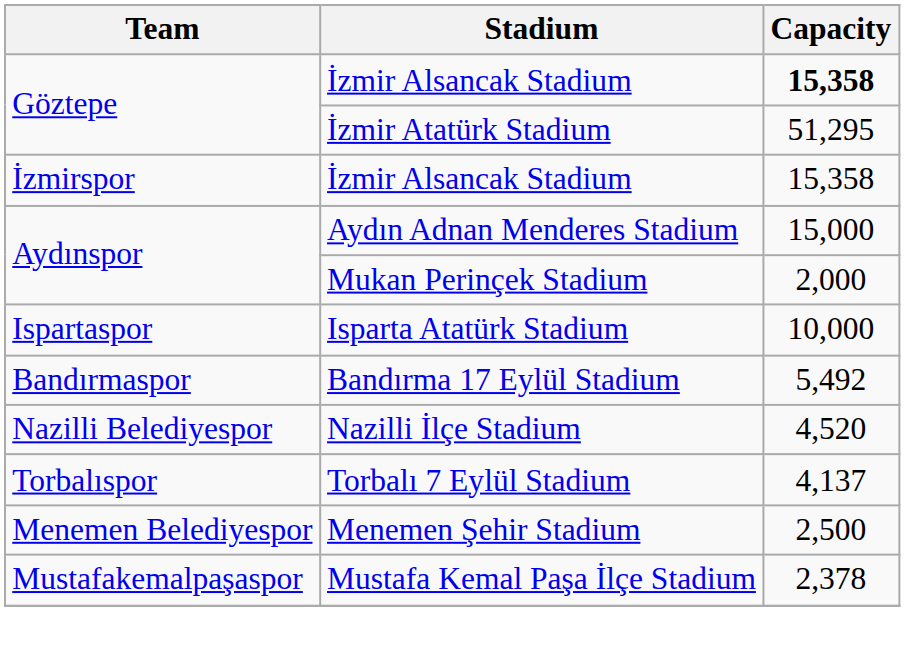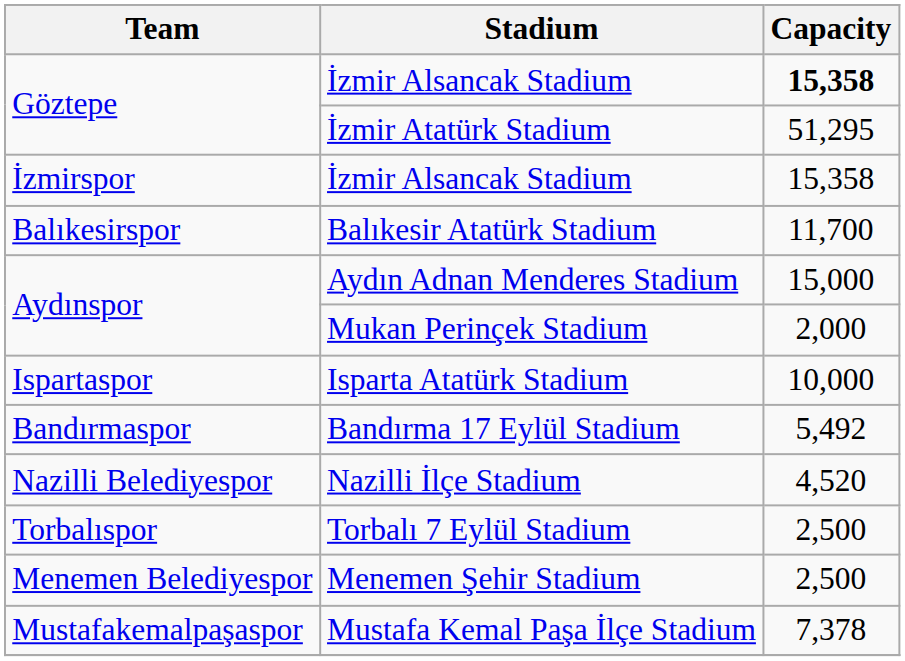+ row: Balıkesirspor | Balıkesir Atatürk Stadium | 11,700
Torbalı 7 Eylül Stadium | Capacity: 4,137 -> 2,500
Mustafa Kemal Paşa İlçe Stadium | Capacity: 2,378 -> 7,378
